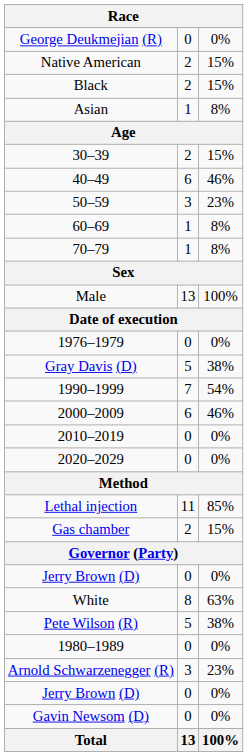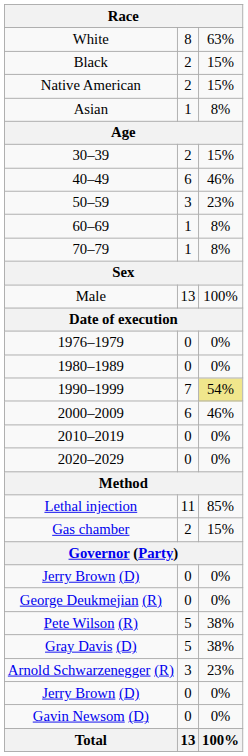rows swapped: White <-> George Deukmejian (R)
rows swapped: Black <-> Native American
rows swapped: 1980–1989 <-> Gray Davis (D)
1990–1999 | column 3: no background -> khaki background
